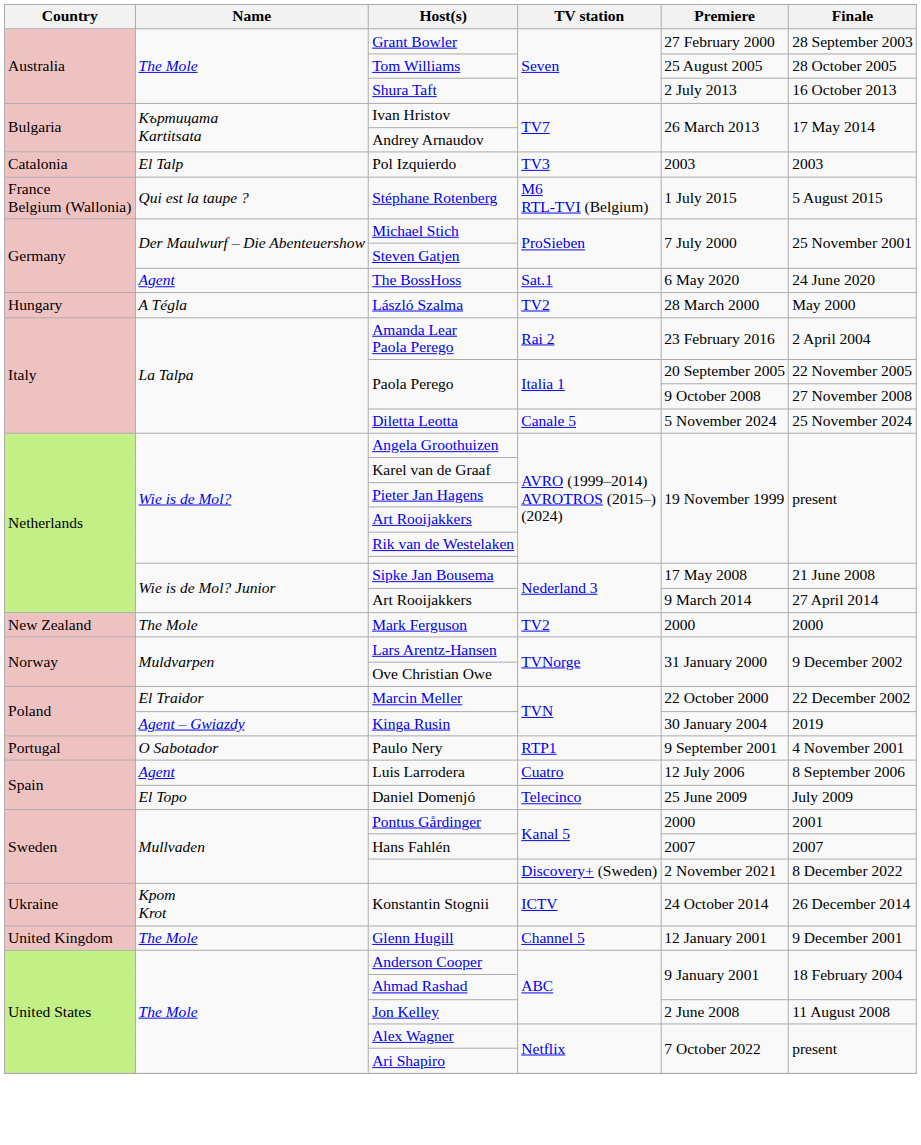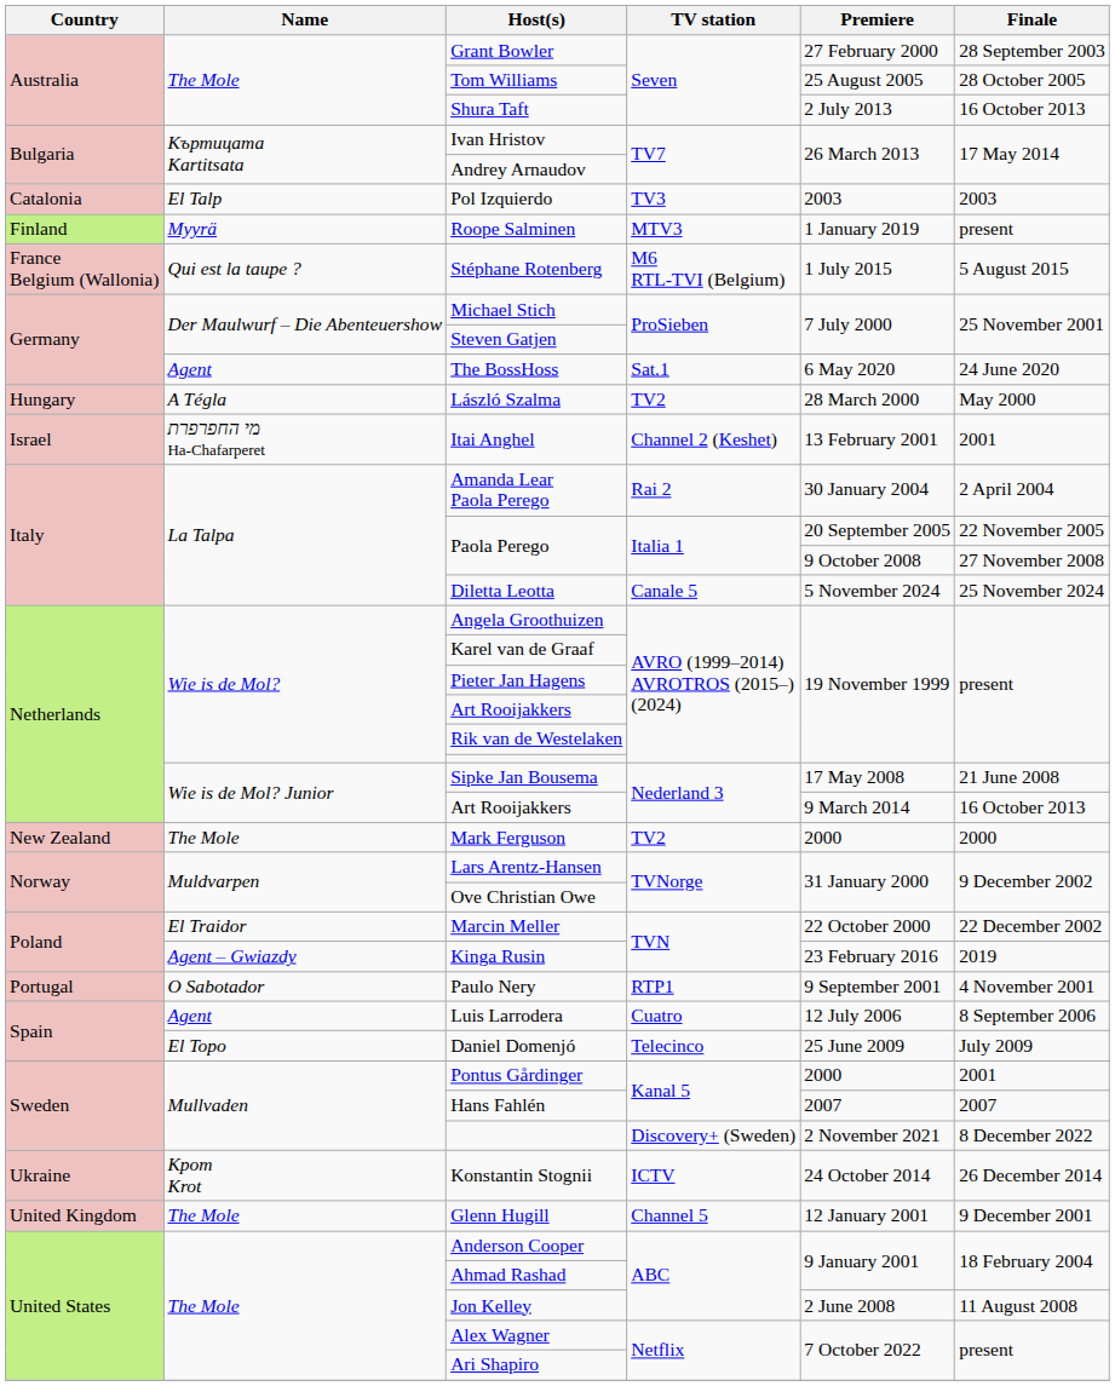+ row: Finland | Myyrä | Roope Salminen | MTV3 | 1 January 2019 | present
+ row: Israel | מי החפרפרת Ha-Chafarperet | Itai Anghel | Channel 2 (Keshet) | 13 February 2001 | 2001
Amanda Lear Paola Perego | Premiere: 23 February 2016 -> 30 January 2004
Art Rooijakkers / Nederland 3 | Finale: 27 April 2014 -> 16 October 2013
Kinga Rusin | Premiere: 30 January 2004 -> 23 February 2016
